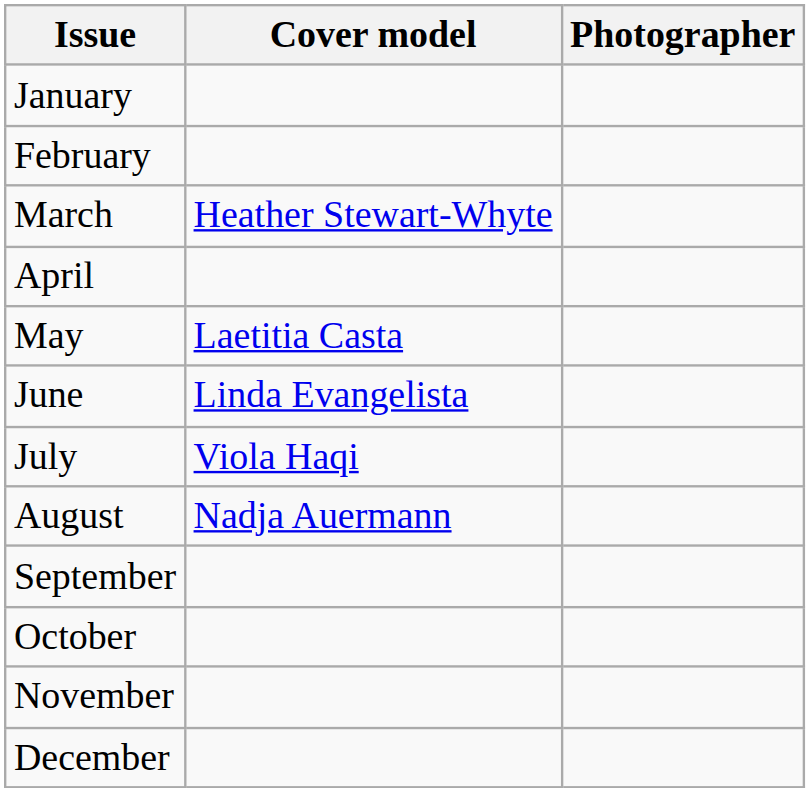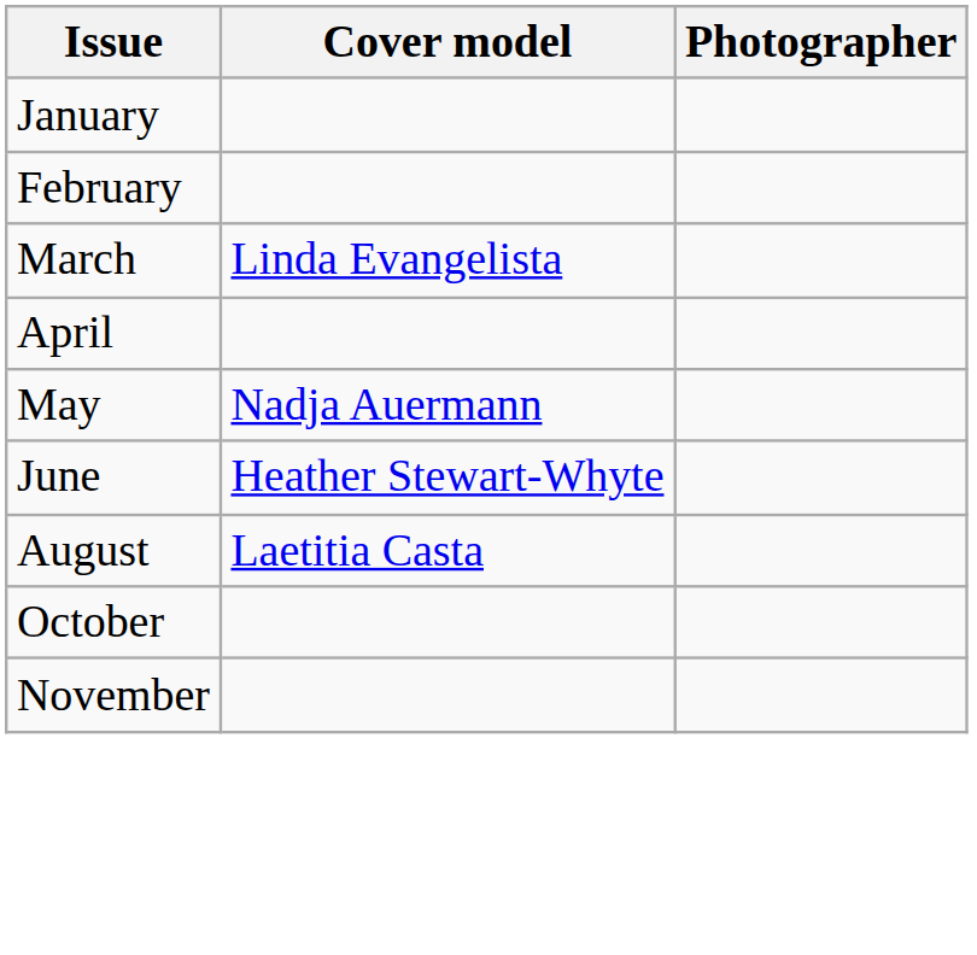March | Cover model: Heather Stewart-Whyte -> Linda Evangelista
May | Cover model: Laetitia Casta -> Nadja Auermann
June | Cover model: Linda Evangelista -> Heather Stewart-Whyte
- row: July | Viola Haqi
August | Cover model: Nadja Auermann -> Laetitia Casta
- row: September
- row: December
